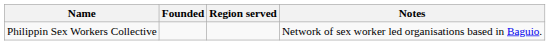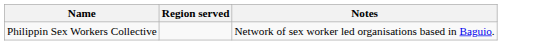- column: Founded
